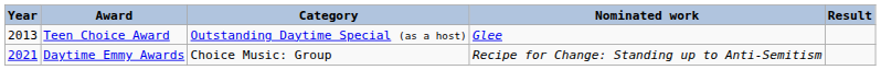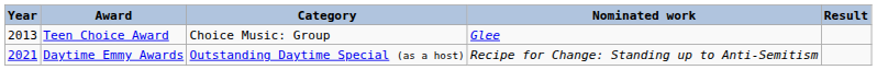Teen Choice Award | Category: Outstanding Daytime Special (as a host) -> Choice Music: Group
Daytime Emmy Awards | Category: Choice Music: Group -> Outstanding Daytime Special (as a host)
